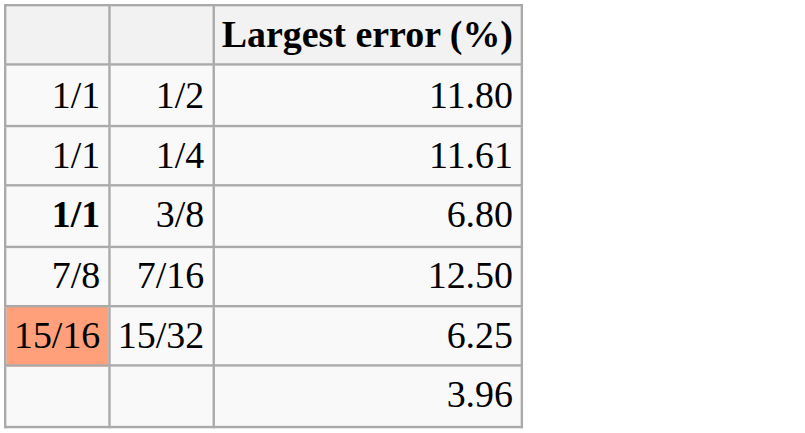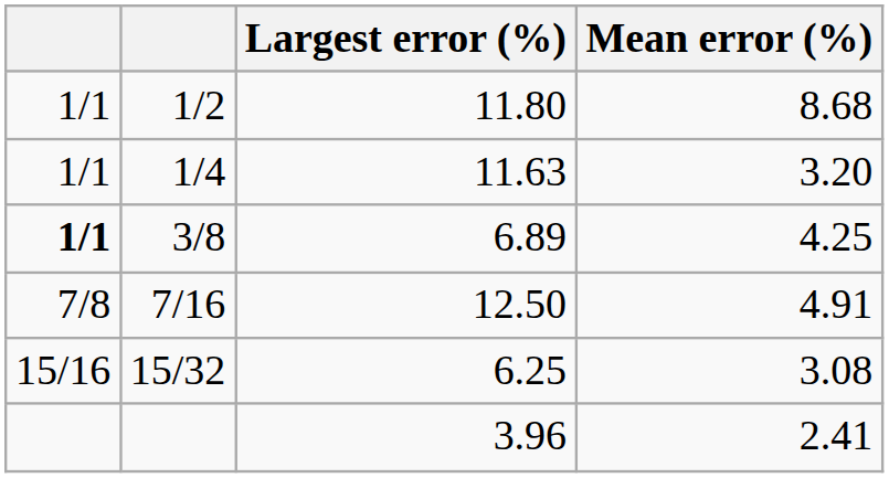+ column: Mean error (%) | 8.68 | 3.20 | 4.25 | 4.91 | 3.08 | 2.41
1/4 | Largest error (%): 11.61 -> 11.63
3/8 | Largest error (%): 6.80 -> 6.89
15/32 | column 1: lightsalmon background -> no background
